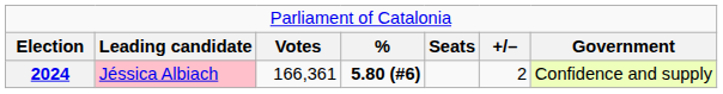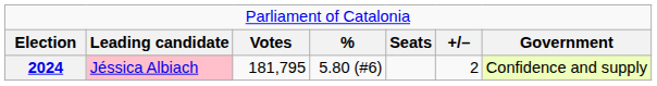2024 | column 3: 166,361 -> 181,795
2024 | column 4: bold -> normal
